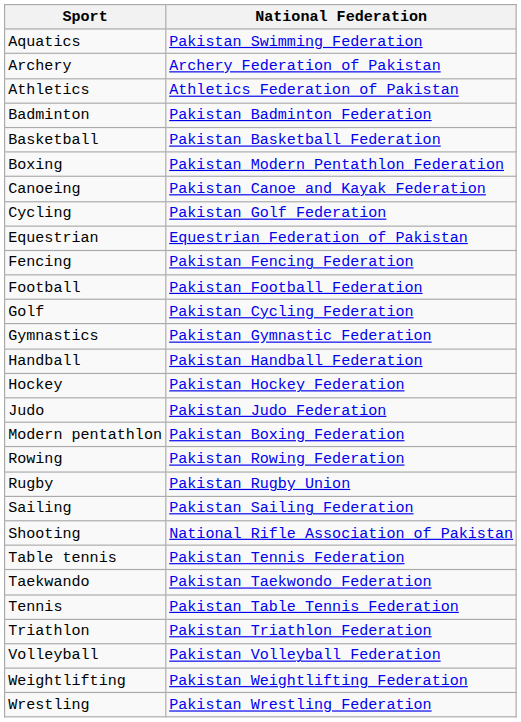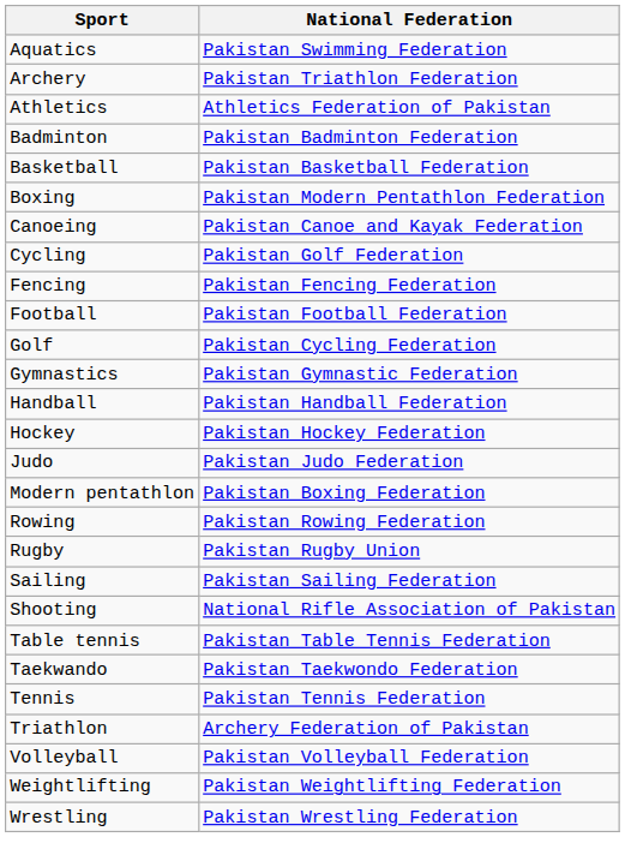Archery | National Federation: Archery Federation of Pakistan -> Pakistan Triathlon Federation
- row: Equestrian | Equestrian Federation of Pakistan
Table tennis | National Federation: Pakistan Tennis Federation -> Pakistan Table Tennis Federation
Tennis | National Federation: Pakistan Table Tennis Federation -> Pakistan Tennis Federation
Triathlon | National Federation: Pakistan Triathlon Federation -> Archery Federation of Pakistan
